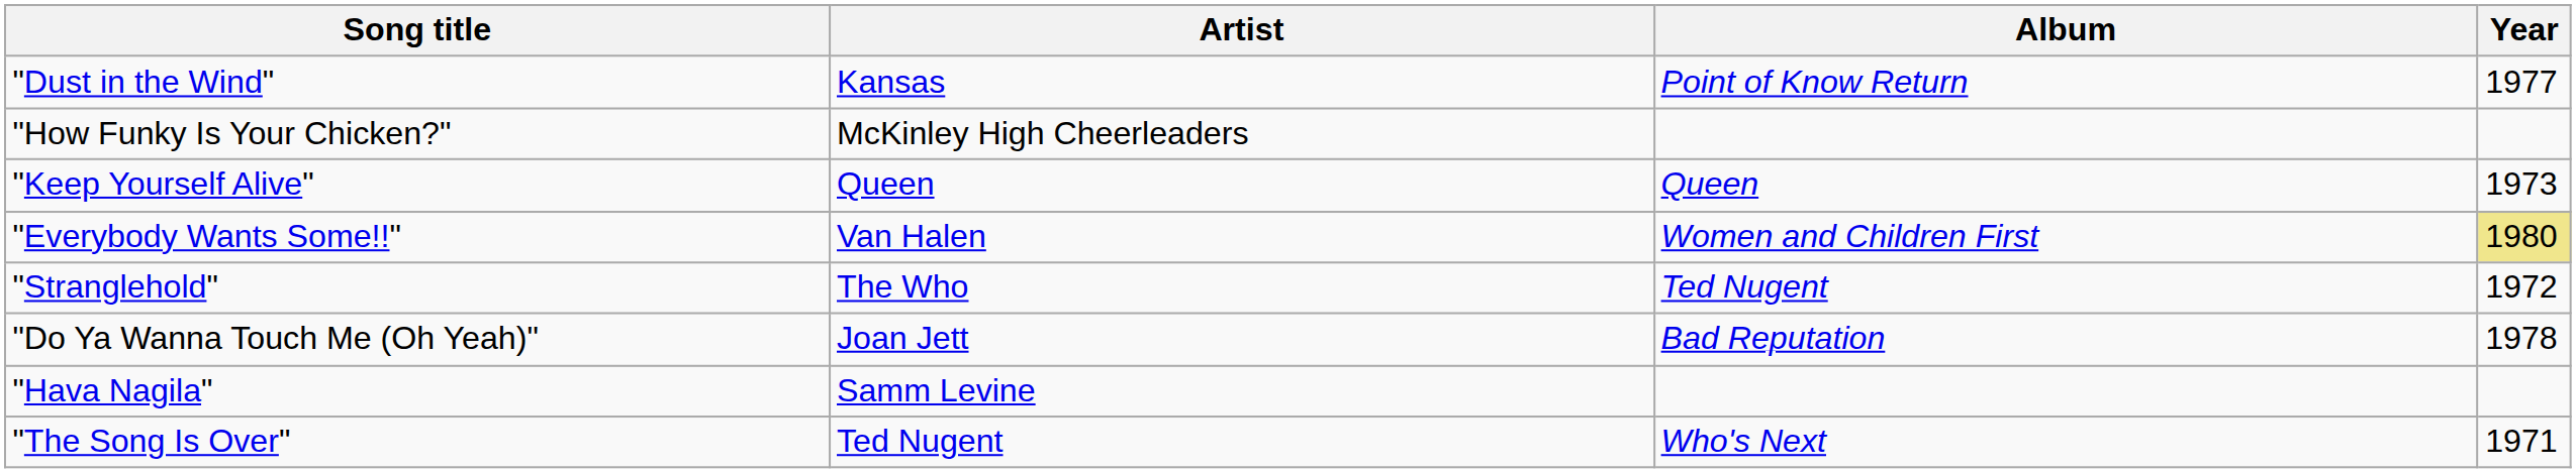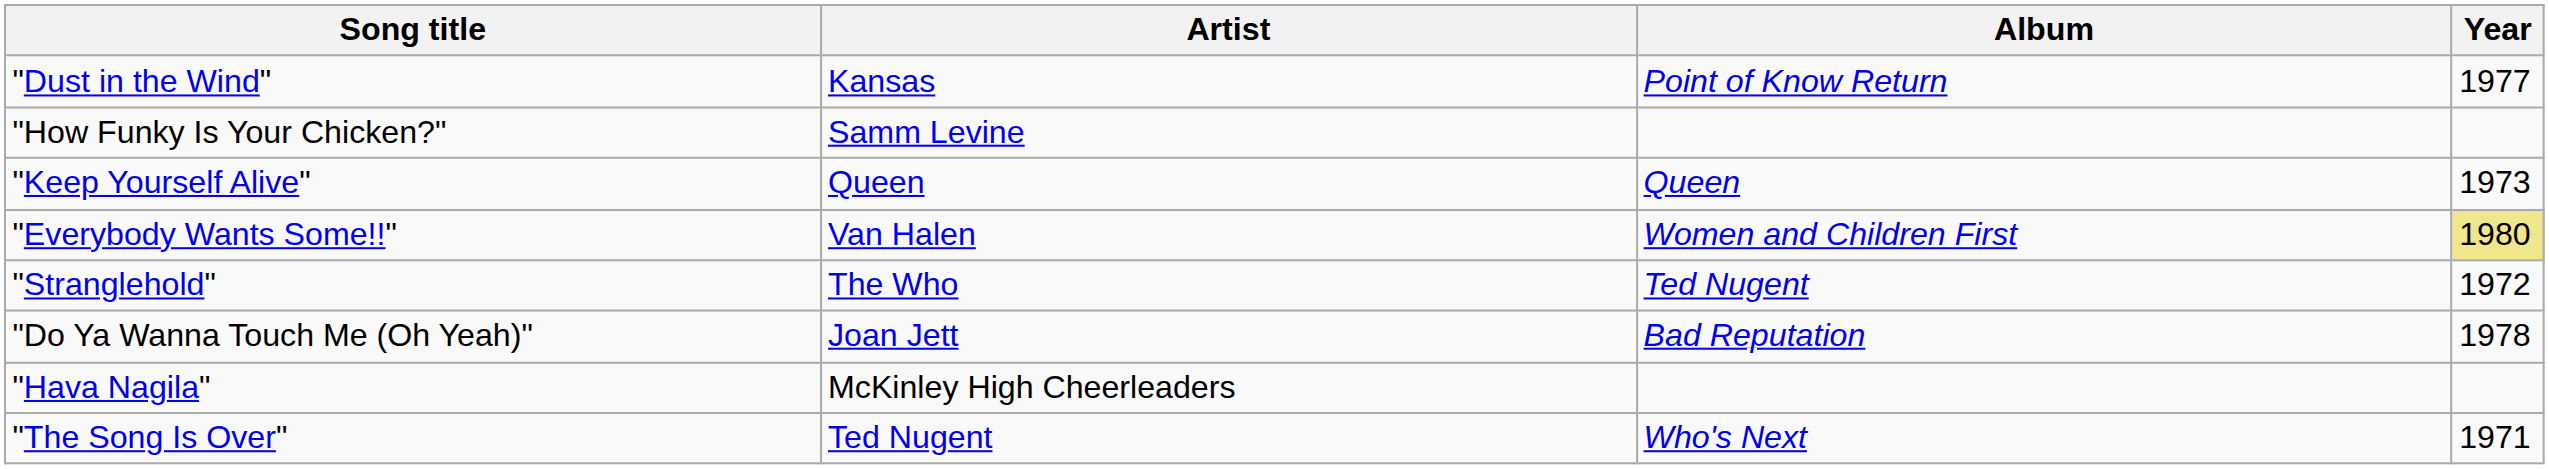"How Funky Is Your Chicken?" | Artist: McKinley High Cheerleaders -> Samm Levine
"Hava Nagila" | Artist: Samm Levine -> McKinley High Cheerleaders
